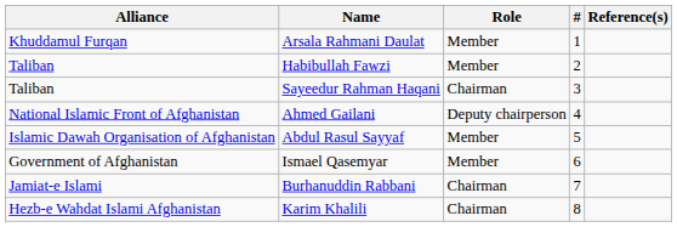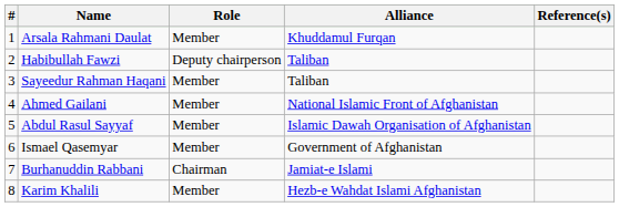columns swapped: # <-> Alliance
Habibullah Fawzi | Role: Member -> Deputy chairperson
Sayeedur Rahman Haqani | Role: Chairman -> Member
Ahmed Gailani | Role: Deputy chairperson -> Member
Karim Khalili | Role: Chairman -> Member
